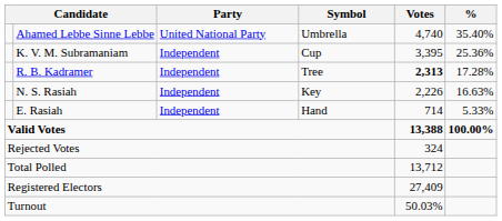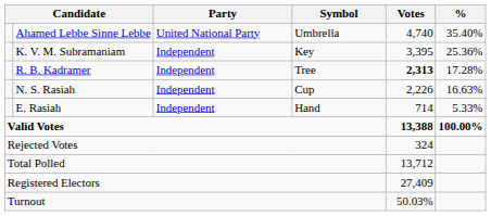K. V. M. Subramaniam | Symbol: Cup -> Key
N. S. Rasiah | Symbol: Key -> Cup
